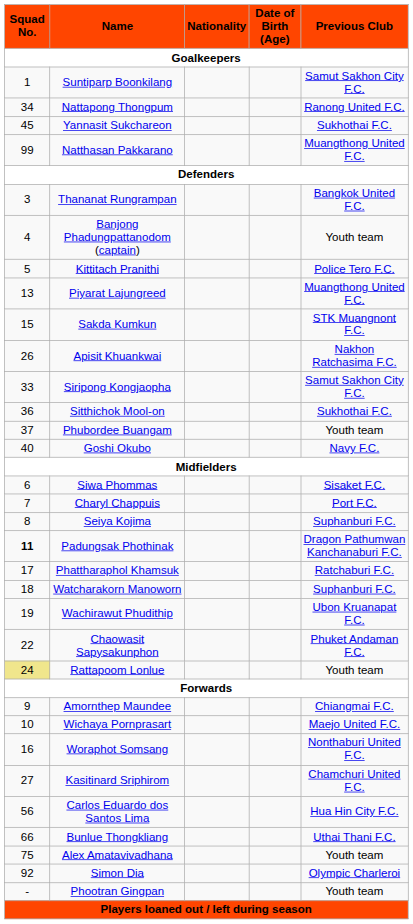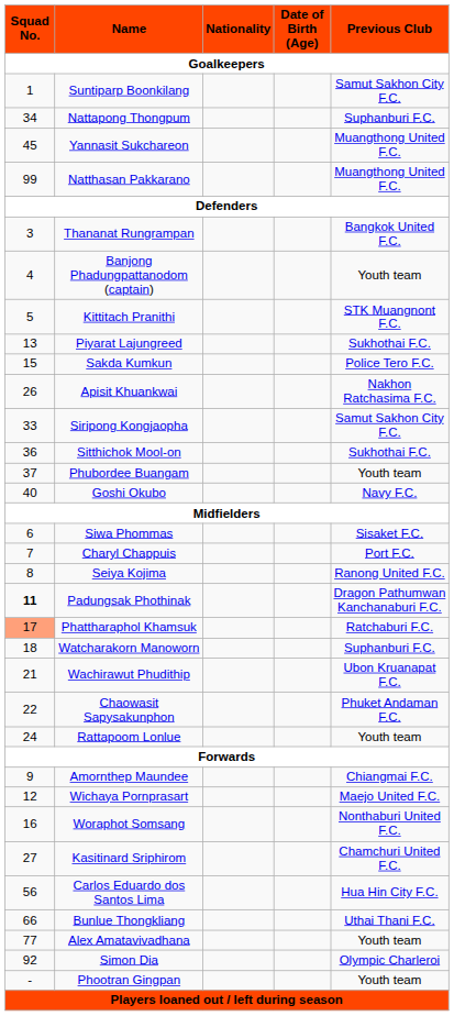Nattapong Thongpum | Previous Club: Ranong United F.C. -> Suphanburi F.C.
Yannasit Sukchareon | Previous Club: Sukhothai F.C. -> Muangthong United F.C.
Kittitach Pranithi | Previous Club: Police Tero F.C. -> STK Muangnont F.C.
Piyarat Lajungreed | Previous Club: Muangthong United F.C. -> Sukhothai F.C.
Sakda Kumkun | Previous Club: STK Muangnont F.C. -> Police Tero F.C.
Seiya Kojima | Previous Club: Suphanburi F.C. -> Ranong United F.C.
Phattharaphol Khamsuk | Squad No.: no background -> lightsalmon background
Wachirawut Phudithip | Squad No.: 19 -> 21
Rattapoom Lonlue | Squad No.: khaki background -> no background
Wichaya Pornprasart | Squad No.: 10 -> 12
Alex Amatavivadhana | Squad No.: 75 -> 77
